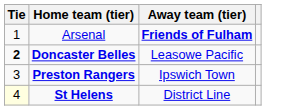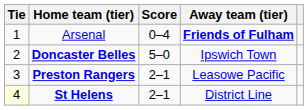+ column: Score | 0–4 | 5–0 | 2–1 | 2–1
Doncaster Belles | Tie: bold -> normal
Doncaster Belles | Away team (tier): Leasowe Pacific -> Ipswich Town
Preston Rangers | Away team (tier): Ipswich Town -> Leasowe Pacific
